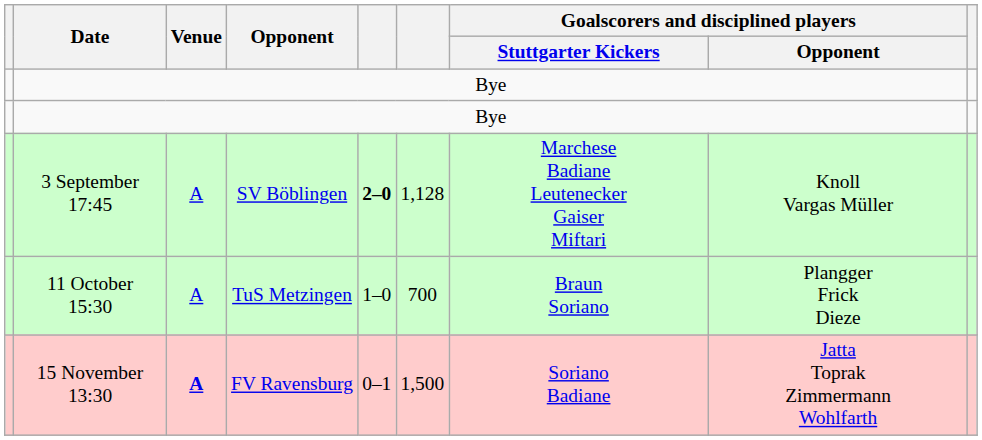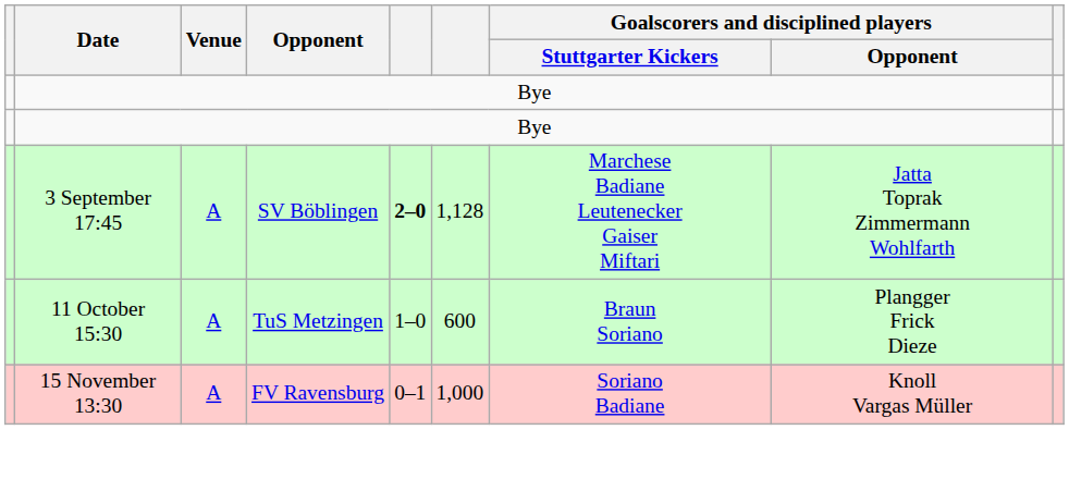3 September 17:45 | Goalscorers and disciplined players / Opponent: Knoll Vargas Müller -> Jatta Toprak Zimmermann Wohlfarth
11 October 15:30 | column 6: 700 -> 600
15 November 13:30 | Venue: bold -> normal
15 November 13:30 | column 6: 1,500 -> 1,000
15 November 13:30 | Goalscorers and disciplined players / Opponent: Jatta Toprak Zimmermann Wohlfarth -> Knoll Vargas Müller
